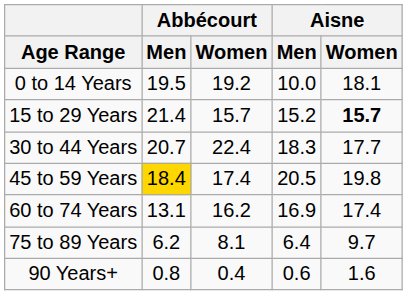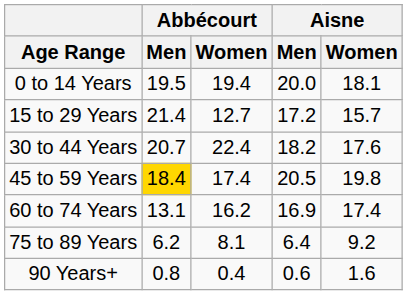0 to 14 Years | Abbécourt / Women: 19.2 -> 19.4
0 to 14 Years | Aisne / Men: 10.0 -> 20.0
15 to 29 Years | Abbécourt / Women: 15.7 -> 12.7
15 to 29 Years | Aisne / Men: 15.2 -> 17.2
15 to 29 Years | Aisne / Women: bold -> normal
30 to 44 Years | Aisne / Men: 18.3 -> 18.2
30 to 44 Years | Aisne / Women: 17.7 -> 17.6
75 to 89 Years | Aisne / Women: 9.7 -> 9.2
